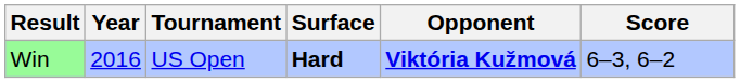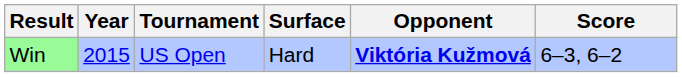Win | Year: 2016 -> 2015
Win | Surface: bold -> normal
